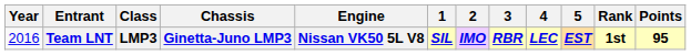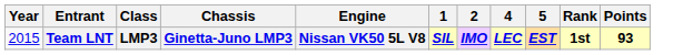- column: 3 | RBR
Team LNT | Year: 2016 -> 2015
Team LNT | Points: 95 -> 93
